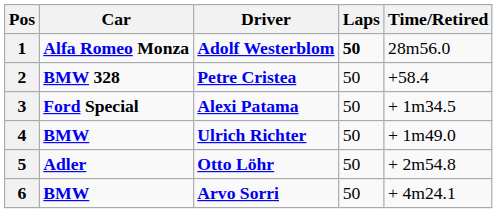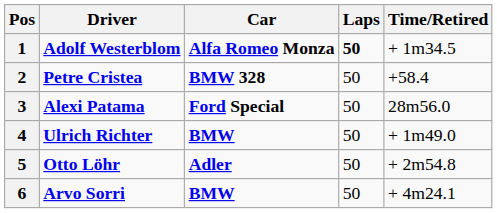columns swapped: Driver <-> Car
1 | Time/Retired: 28m56.0 -> + 1m34.5
3 | Time/Retired: + 1m34.5 -> 28m56.0
